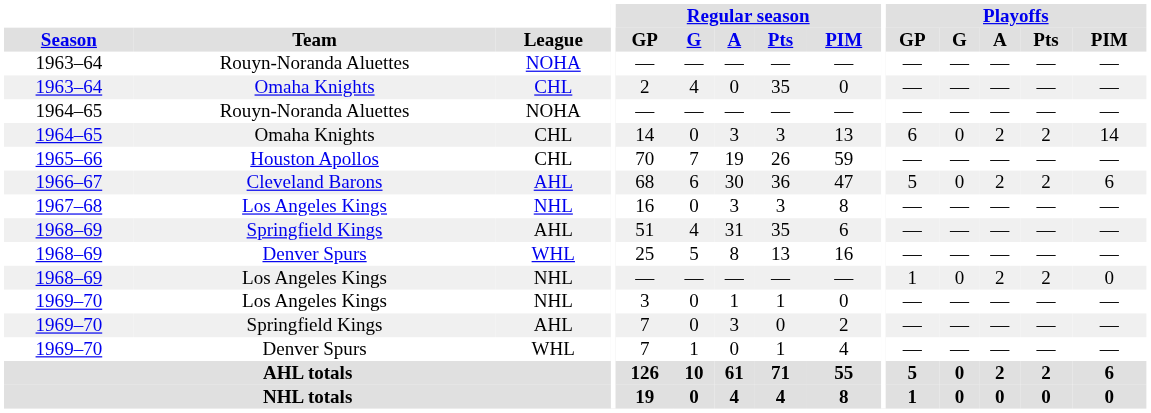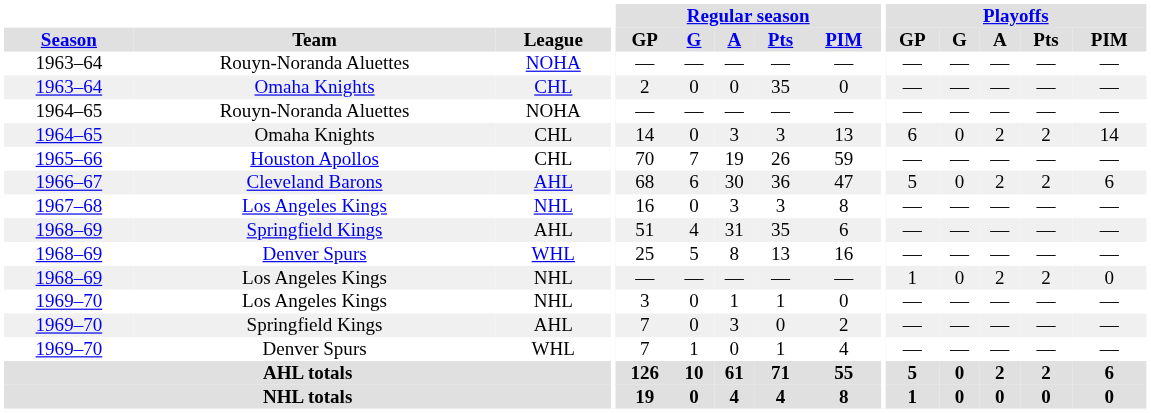1963–64 / Omaha Knights | Regular season / G: 4 -> 0
